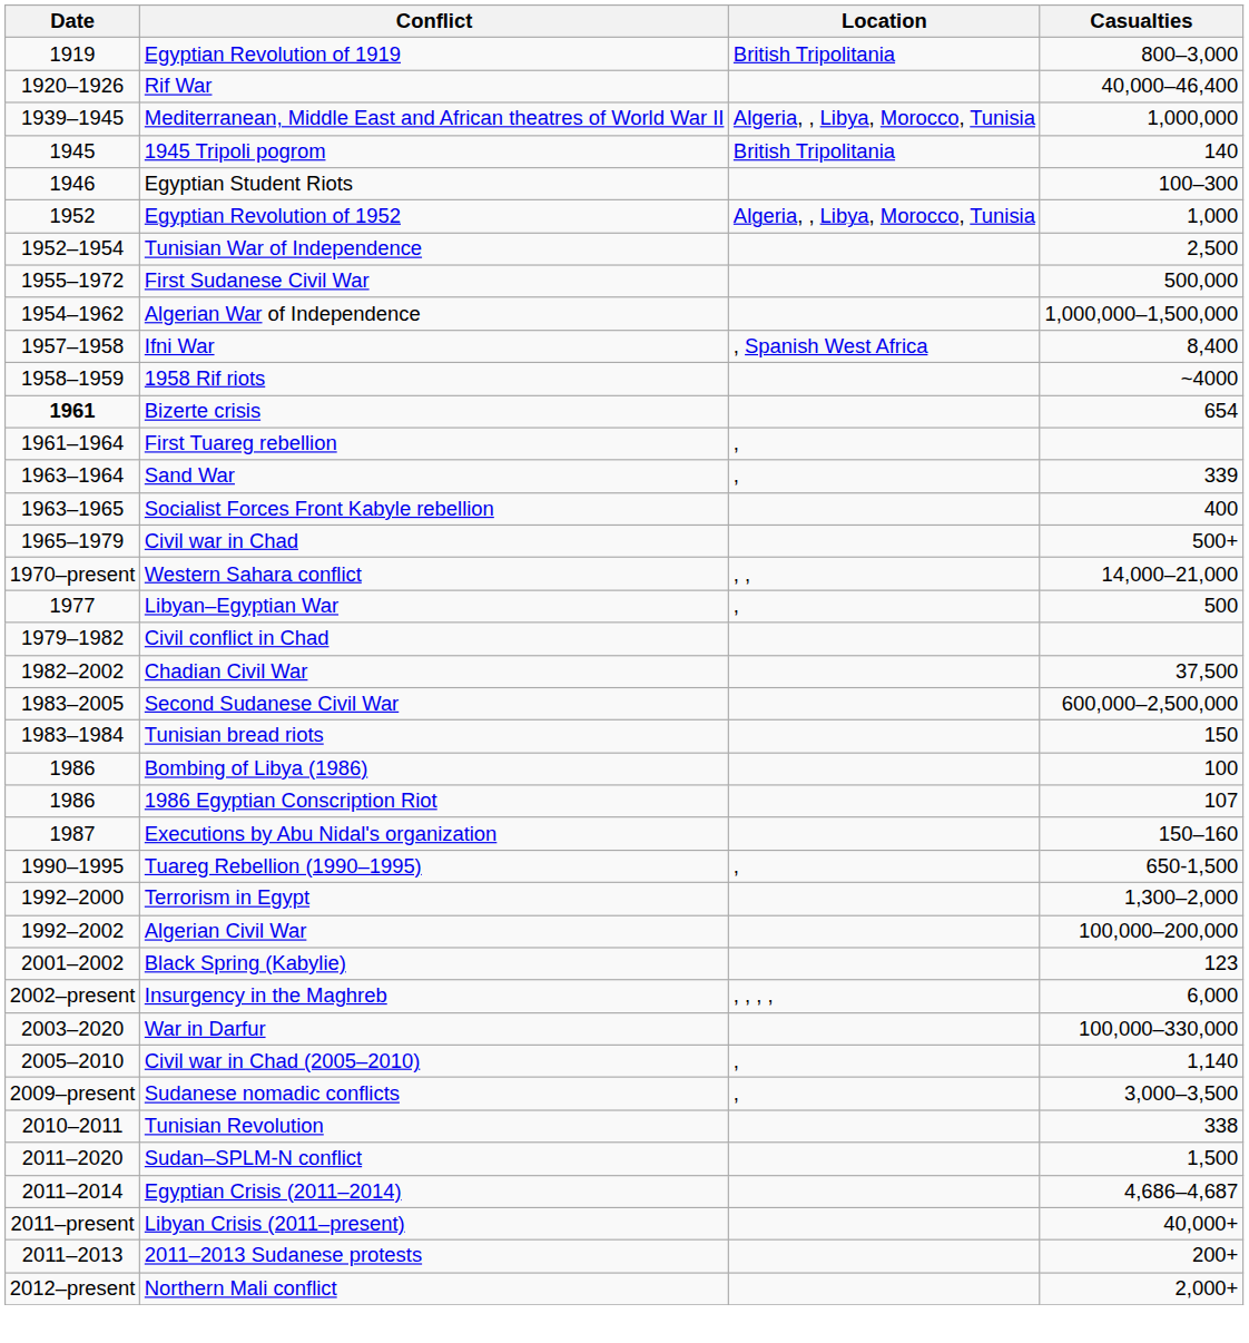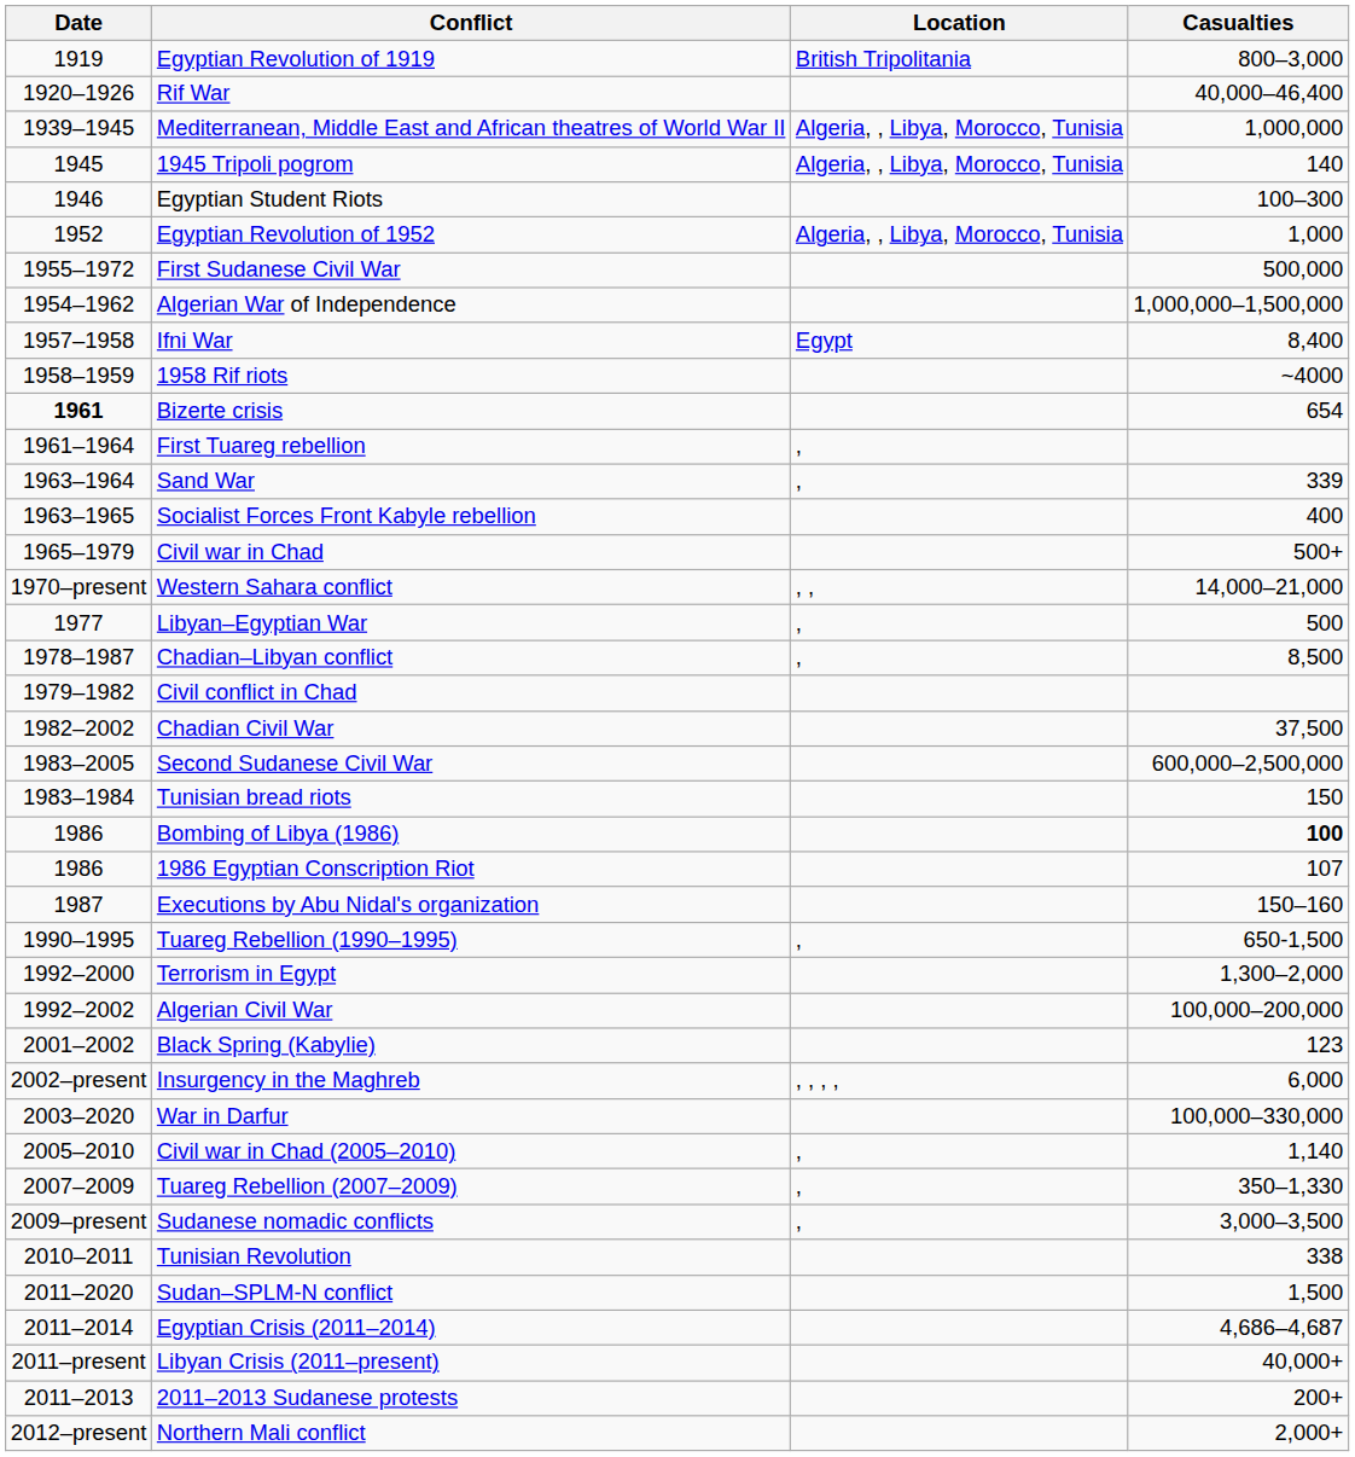1945 Tripoli pogrom | Location: British Tripolitania -> Algeria, , Libya, Morocco, Tunisia
- row: 1952–1954 | Tunisian War of Independence | 2,500
Ifni War | Location: , Spanish West Africa -> Egypt
+ row: 1978–1987 | Chadian–Libyan conflict | , | 8,500
Bombing of Libya (1986) | Casualties: normal -> bold
+ row: 2007–2009 | Tuareg Rebellion (2007–2009) | , | 350–1,330
